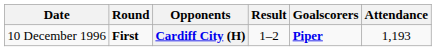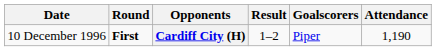Cardiff City (H) | Goalscorers: bold -> normal
Cardiff City (H) | Attendance: 1,193 -> 1,190
